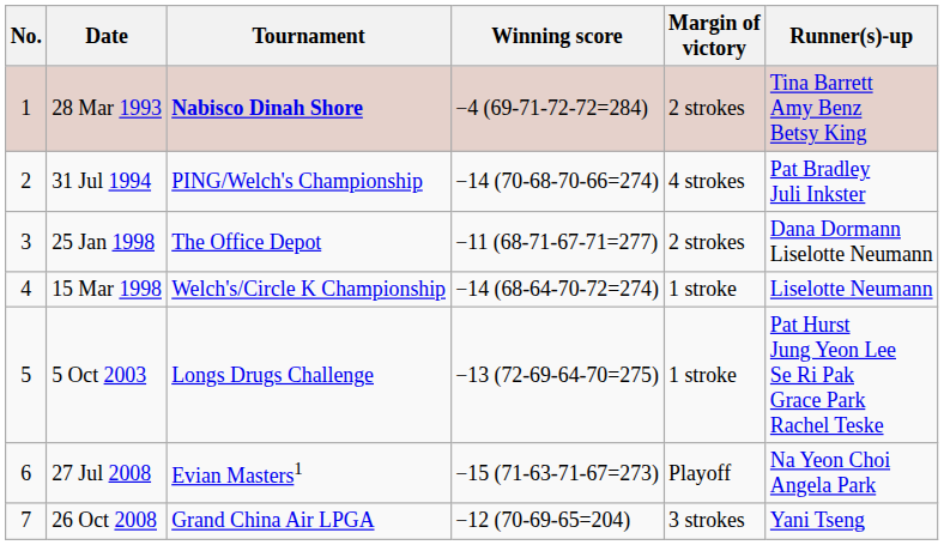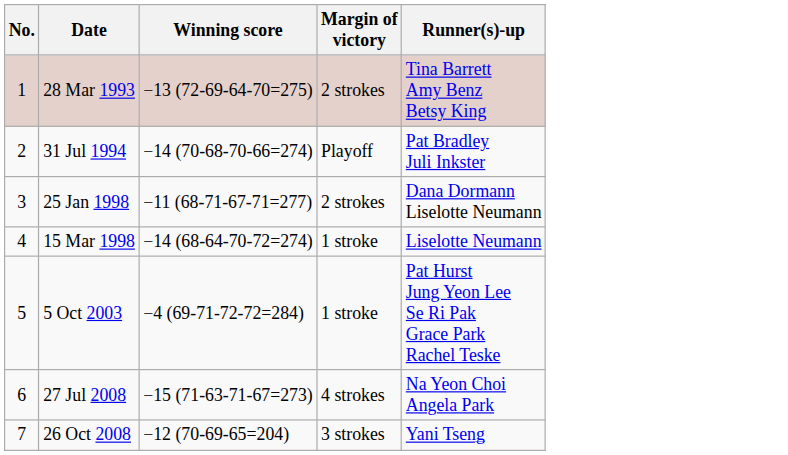- column: Tournament | Nabisco Dinah Shore | PING/Welch's Championship | The Office Depot | Welch's/Circle K Championship | Longs Drugs Challenge | Evian Masters1 | Grand China Air LPGA
28 Mar 1993 | Winning score: −4 (69-71-72-72=284) -> −13 (72-69-64-70=275)
31 Jul 1994 | Margin of victory: 4 strokes -> Playoff
5 Oct 2003 | Winning score: −13 (72-69-64-70=275) -> −4 (69-71-72-72=284)
27 Jul 2008 | Margin of victory: Playoff -> 4 strokes
